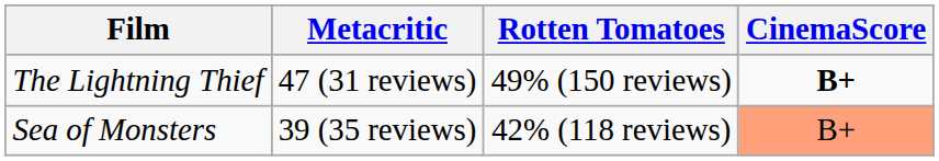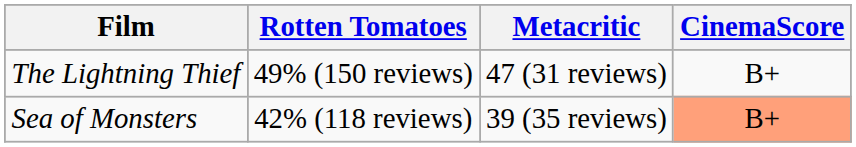columns swapped: Rotten Tomatoes <-> Metacritic
The Lightning Thief | CinemaScore: bold -> normal
